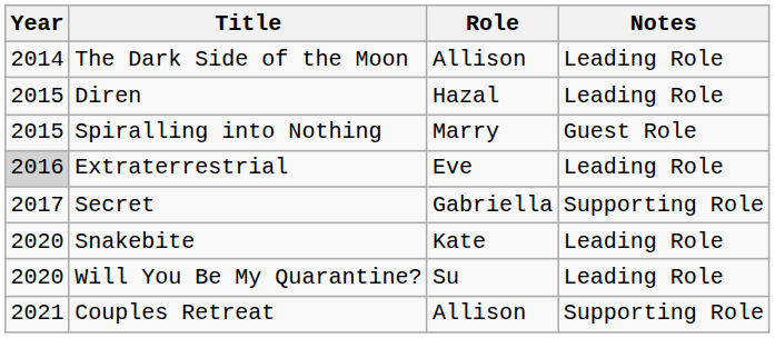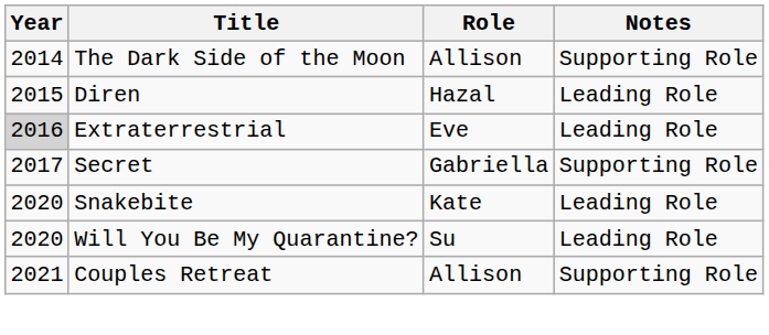The Dark Side of the Moon | Notes: Leading Role -> Supporting Role
- row: 2015 | Spiralling into Nothing | Marry | Guest Role
